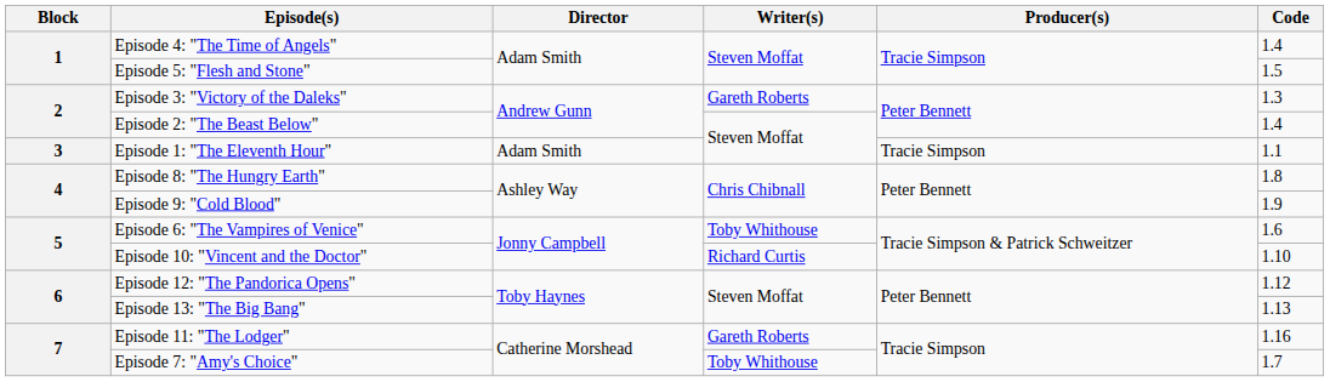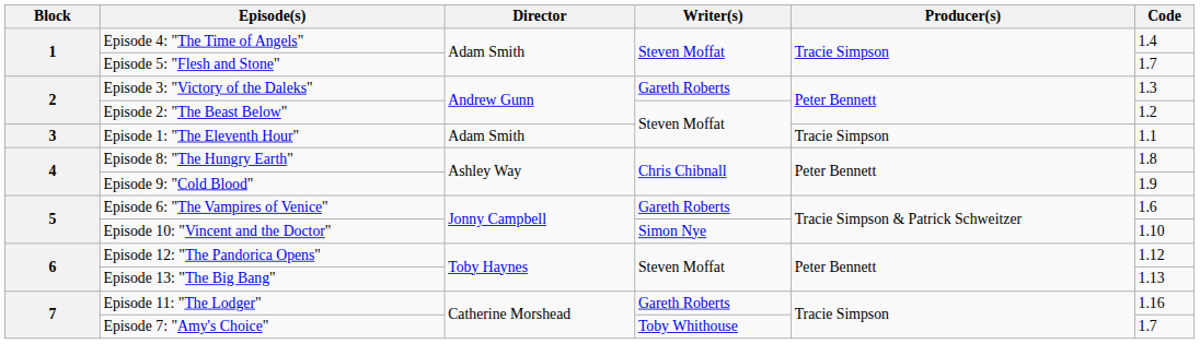Episode 5: "Flesh and Stone" | Code: 1.5 -> 1.7
Episode 2: "The Beast Below" | Code: 1.4 -> 1.2
Episode 6: "The Vampires of Venice" | Writer(s): Toby Whithouse -> Gareth Roberts
Episode 10: "Vincent and the Doctor" | Writer(s): Richard Curtis -> Simon Nye
